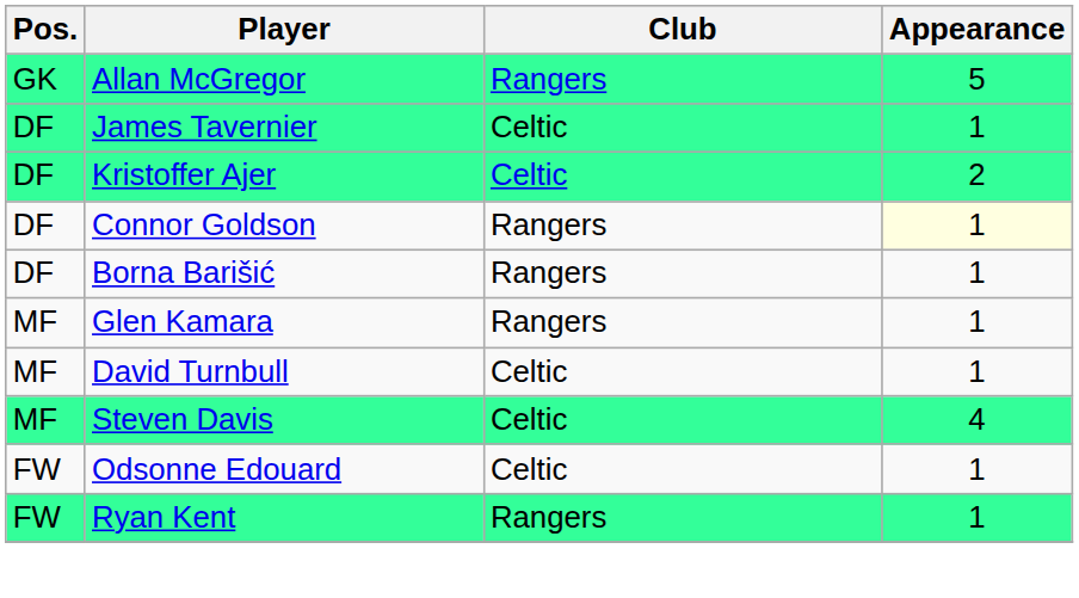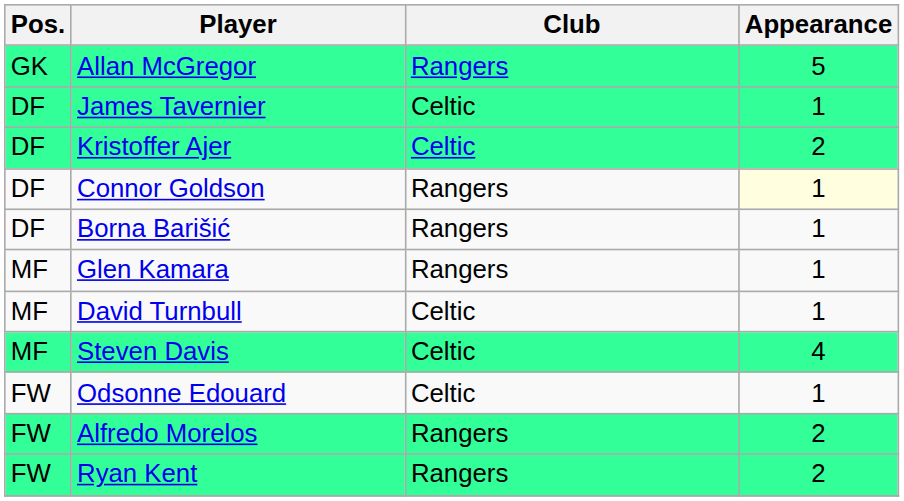+ row: FW | Alfredo Morelos | Rangers | 2
Ryan Kent | Appearance: 1 -> 2
